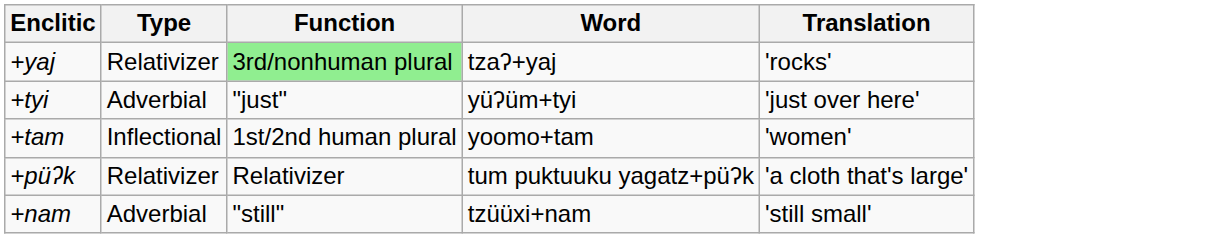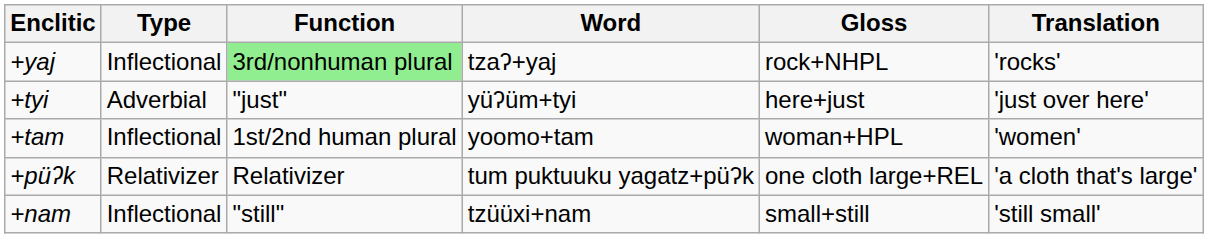+ column: Gloss | rock+NHPL | here+just | woman+HPL | one cloth large+REL | small+still
+yaj | Type: Relativizer -> Inflectional
+nam | Type: Adverbial -> Inflectional
